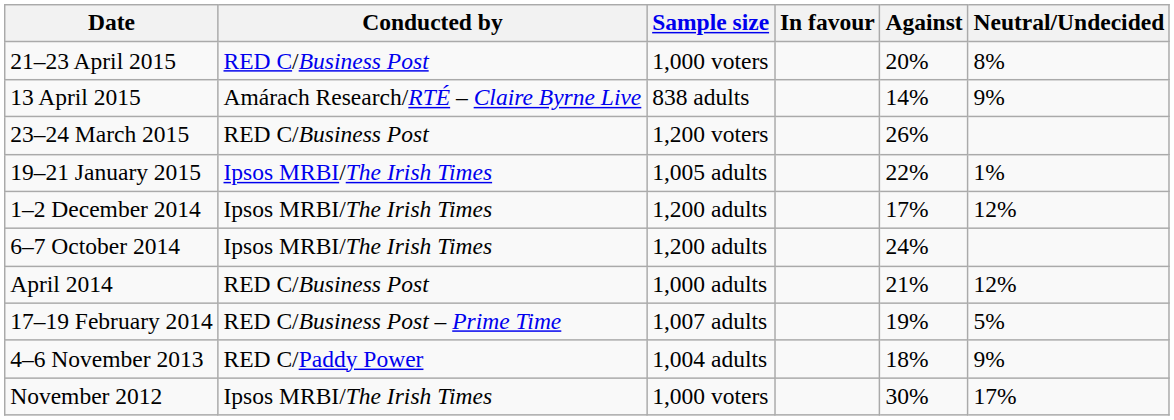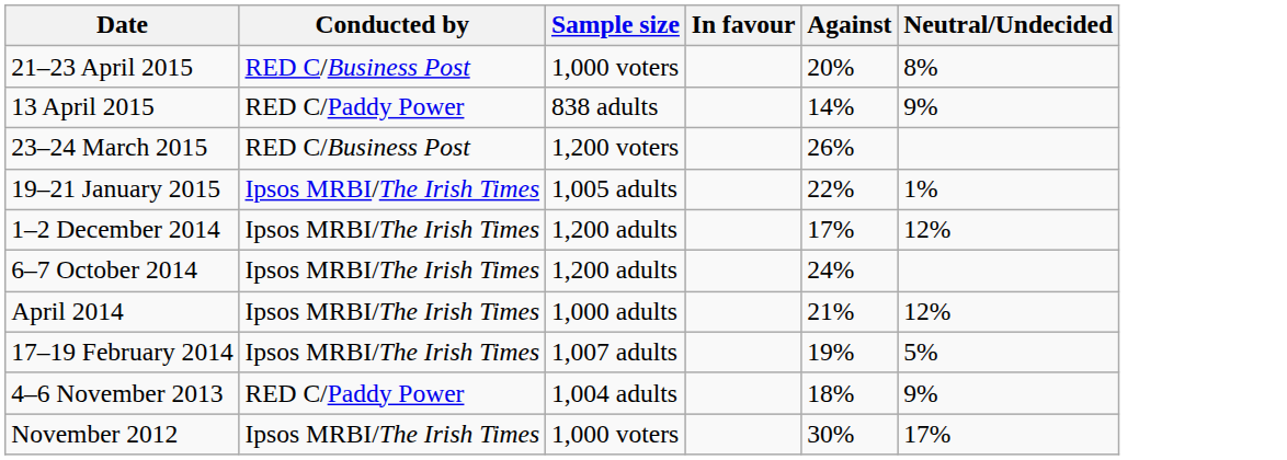13 April 2015 | Conducted by: Amárach Research/RTÉ – Claire Byrne Live -> RED C/Paddy Power
April 2014 | Conducted by: RED C/Business Post -> Ipsos MRBI/The Irish Times
17–19 February 2014 | Conducted by: RED C/Business Post – Prime Time -> Ipsos MRBI/The Irish Times
